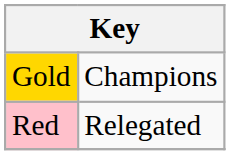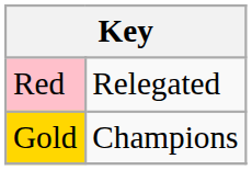rows swapped: Gold <-> Red
